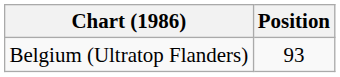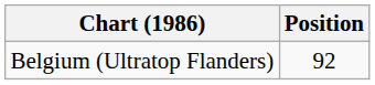Belgium (Ultratop Flanders) | Position: 93 -> 92
